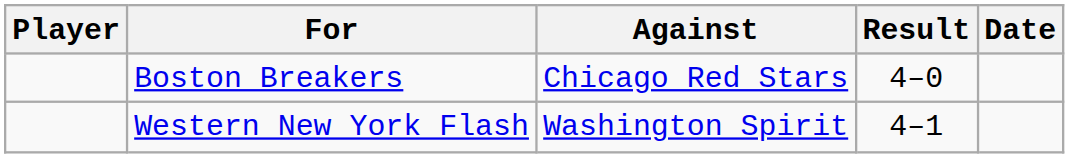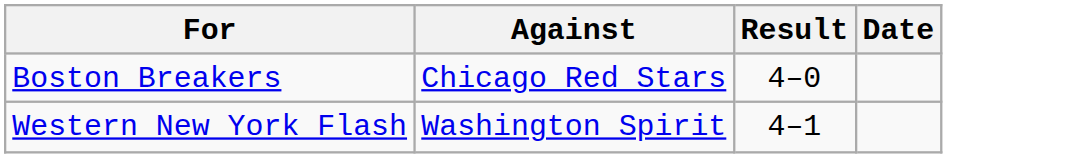- column: Player
